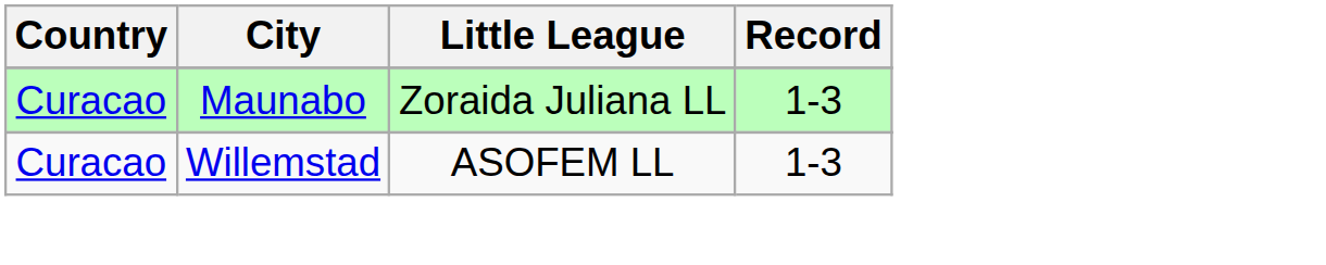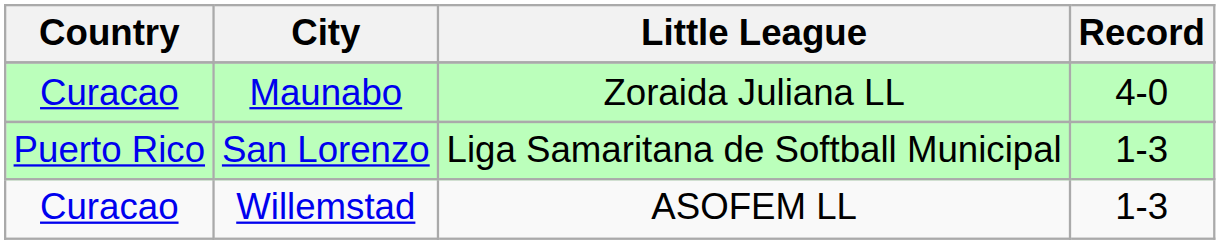Maunabo | Record: 1-3 -> 4-0
+ row: Puerto Rico | San Lorenzo | Liga Samaritana de Softball Municipal | 1-3
